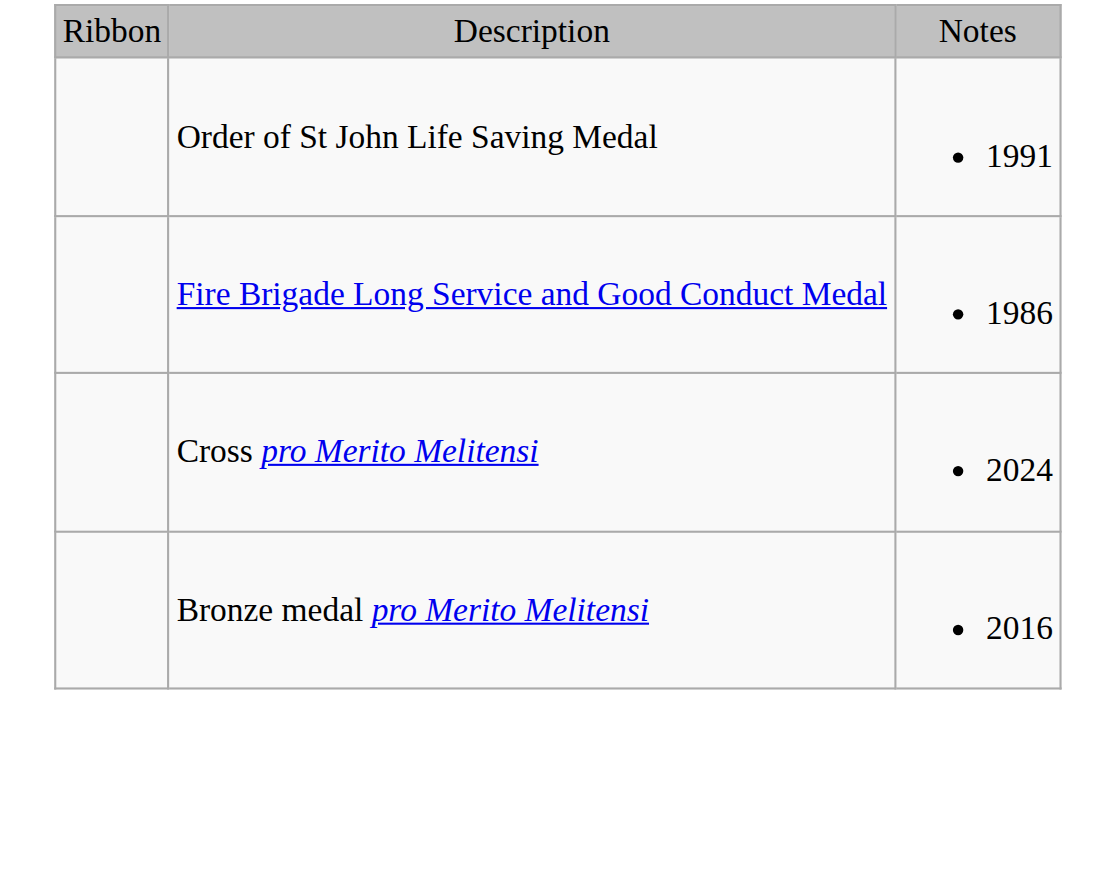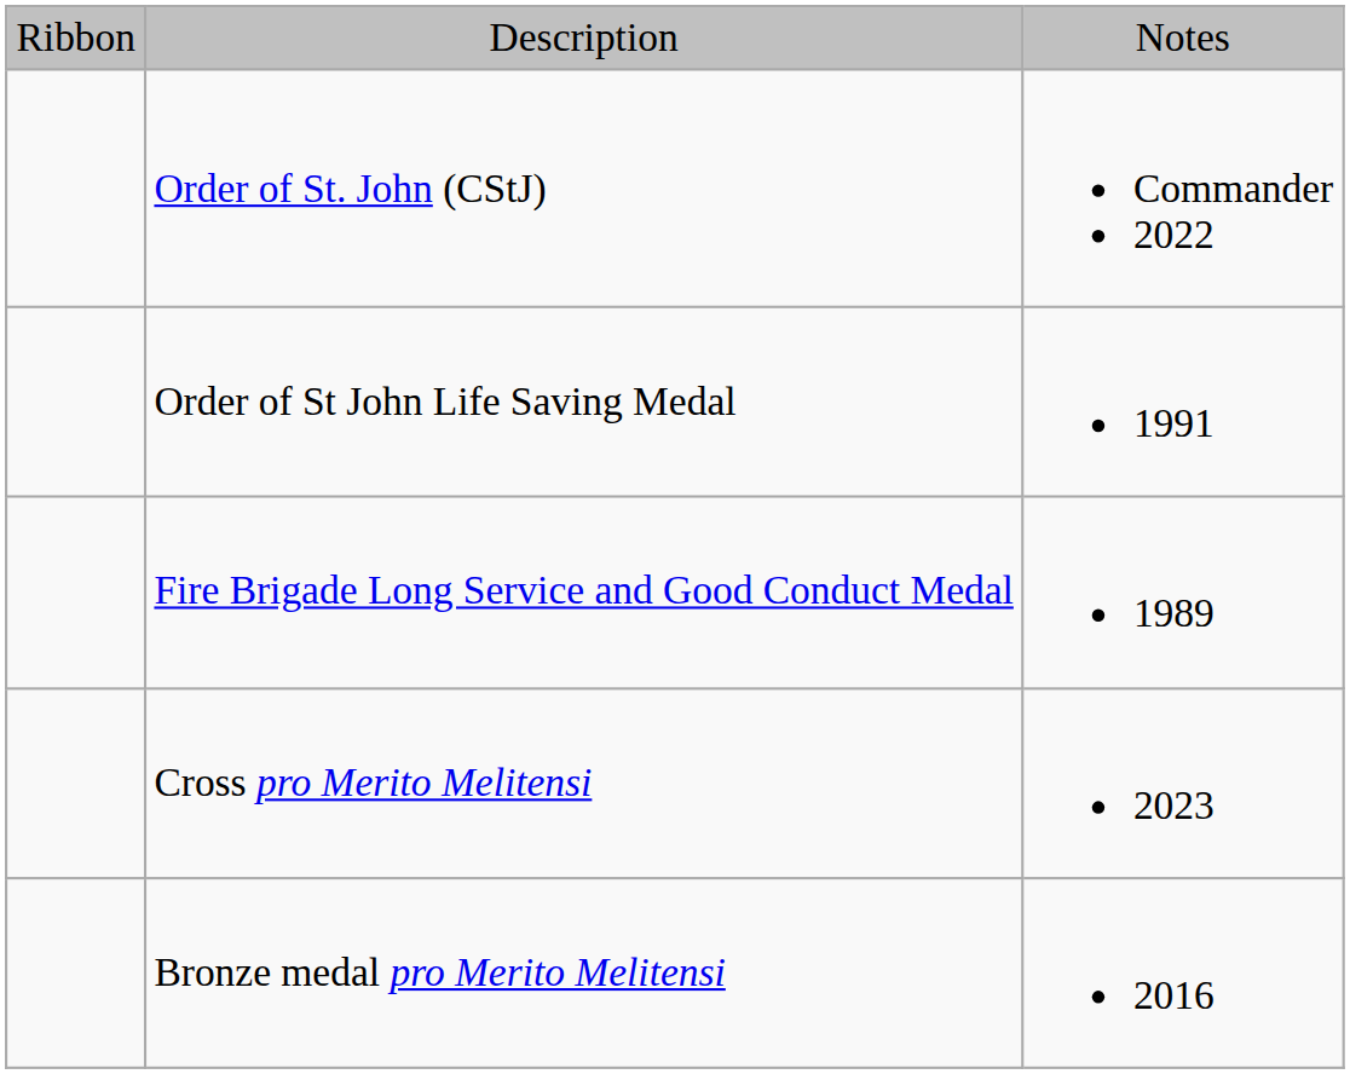+ row: Order of St. John (CStJ) | Commander 2022
Fire Brigade Long Service and Good Conduct Medal | column 3: 1986 -> 1989
Cross pro Merito Melitensi | column 3: 2024 -> 2023
